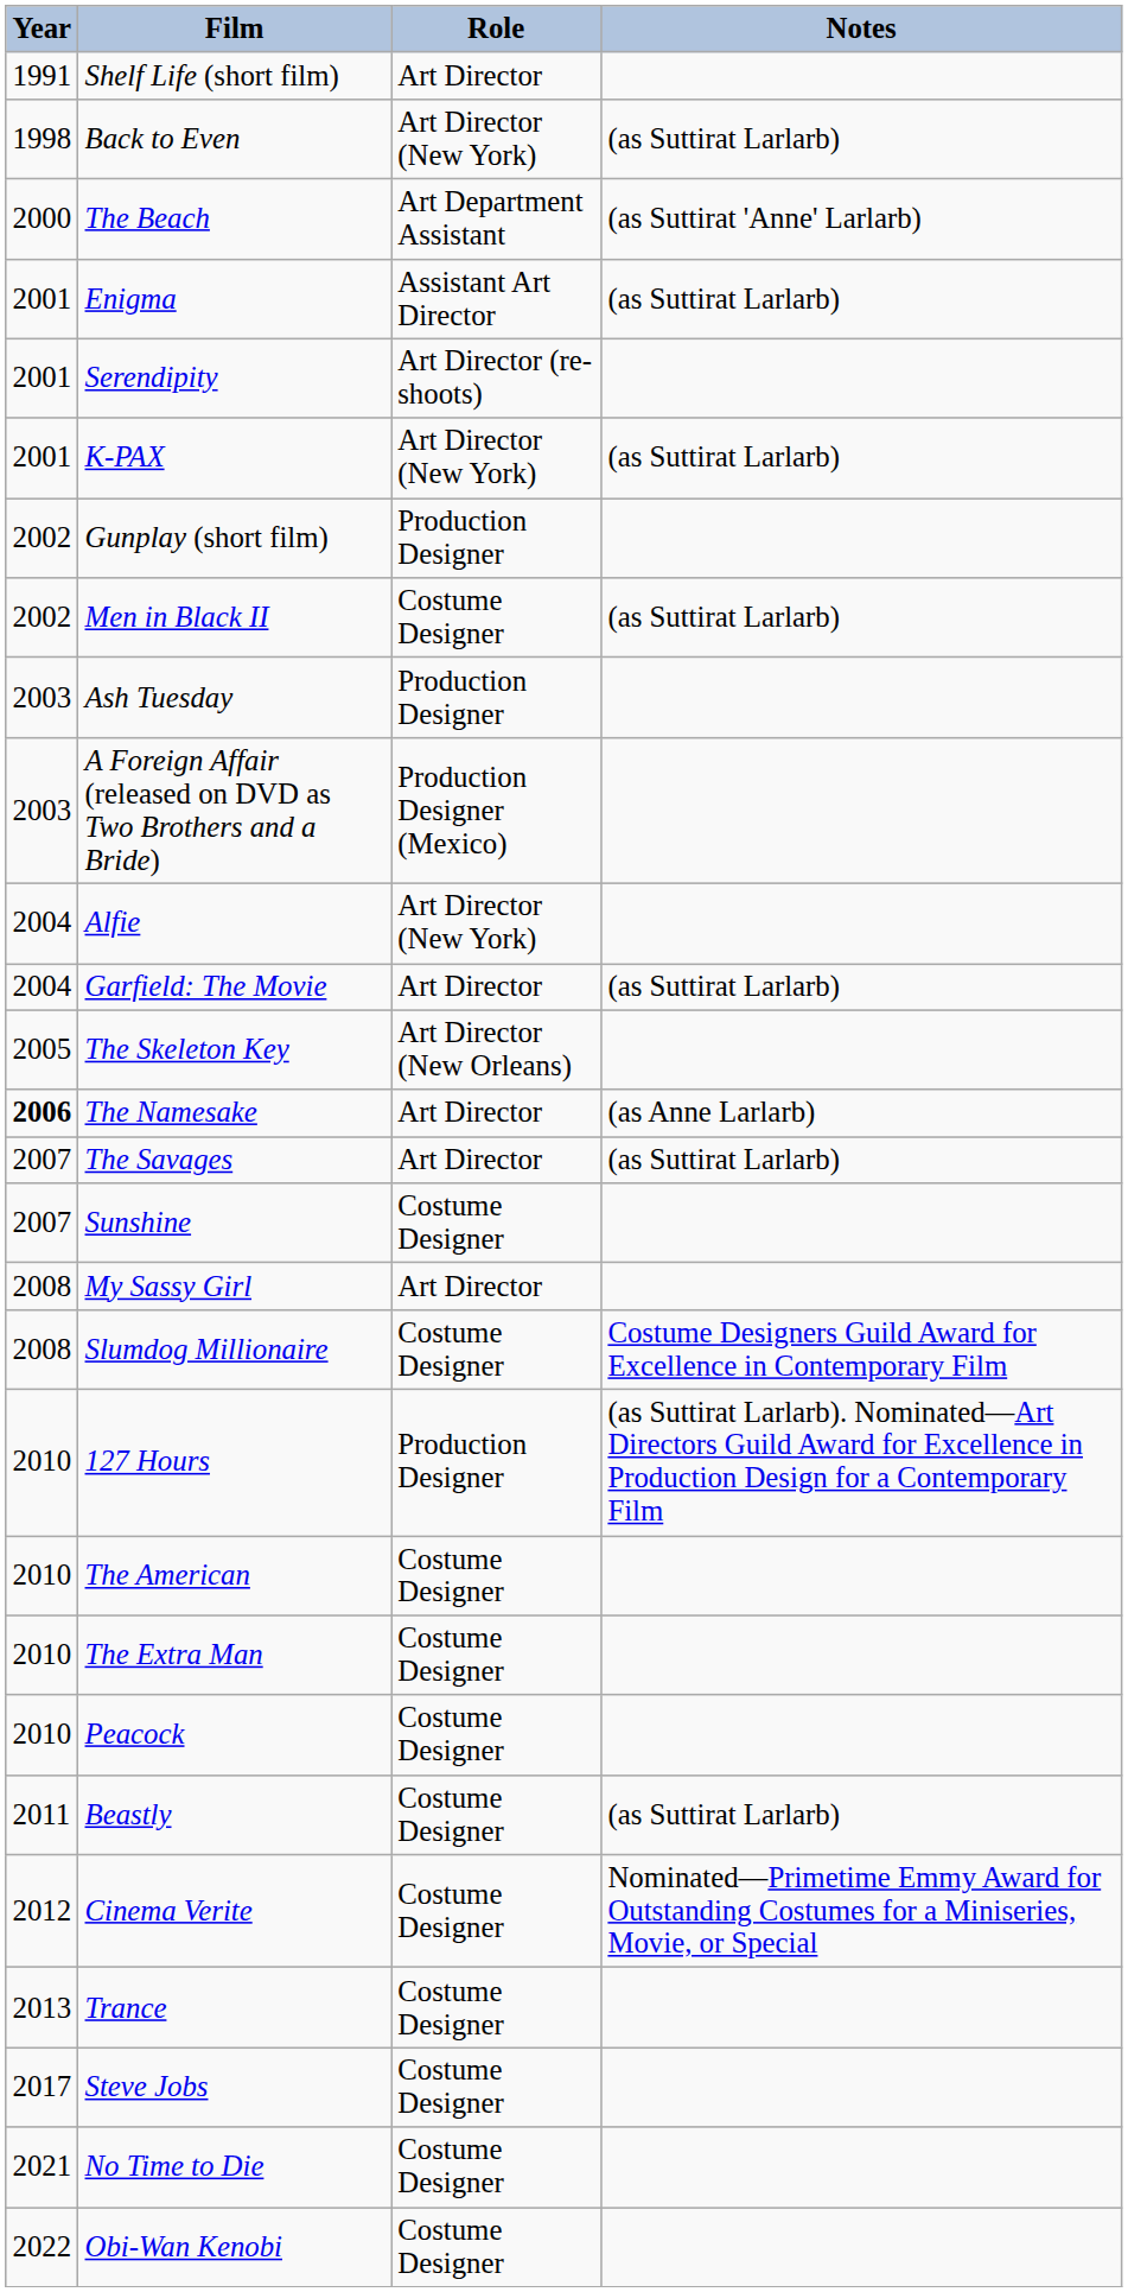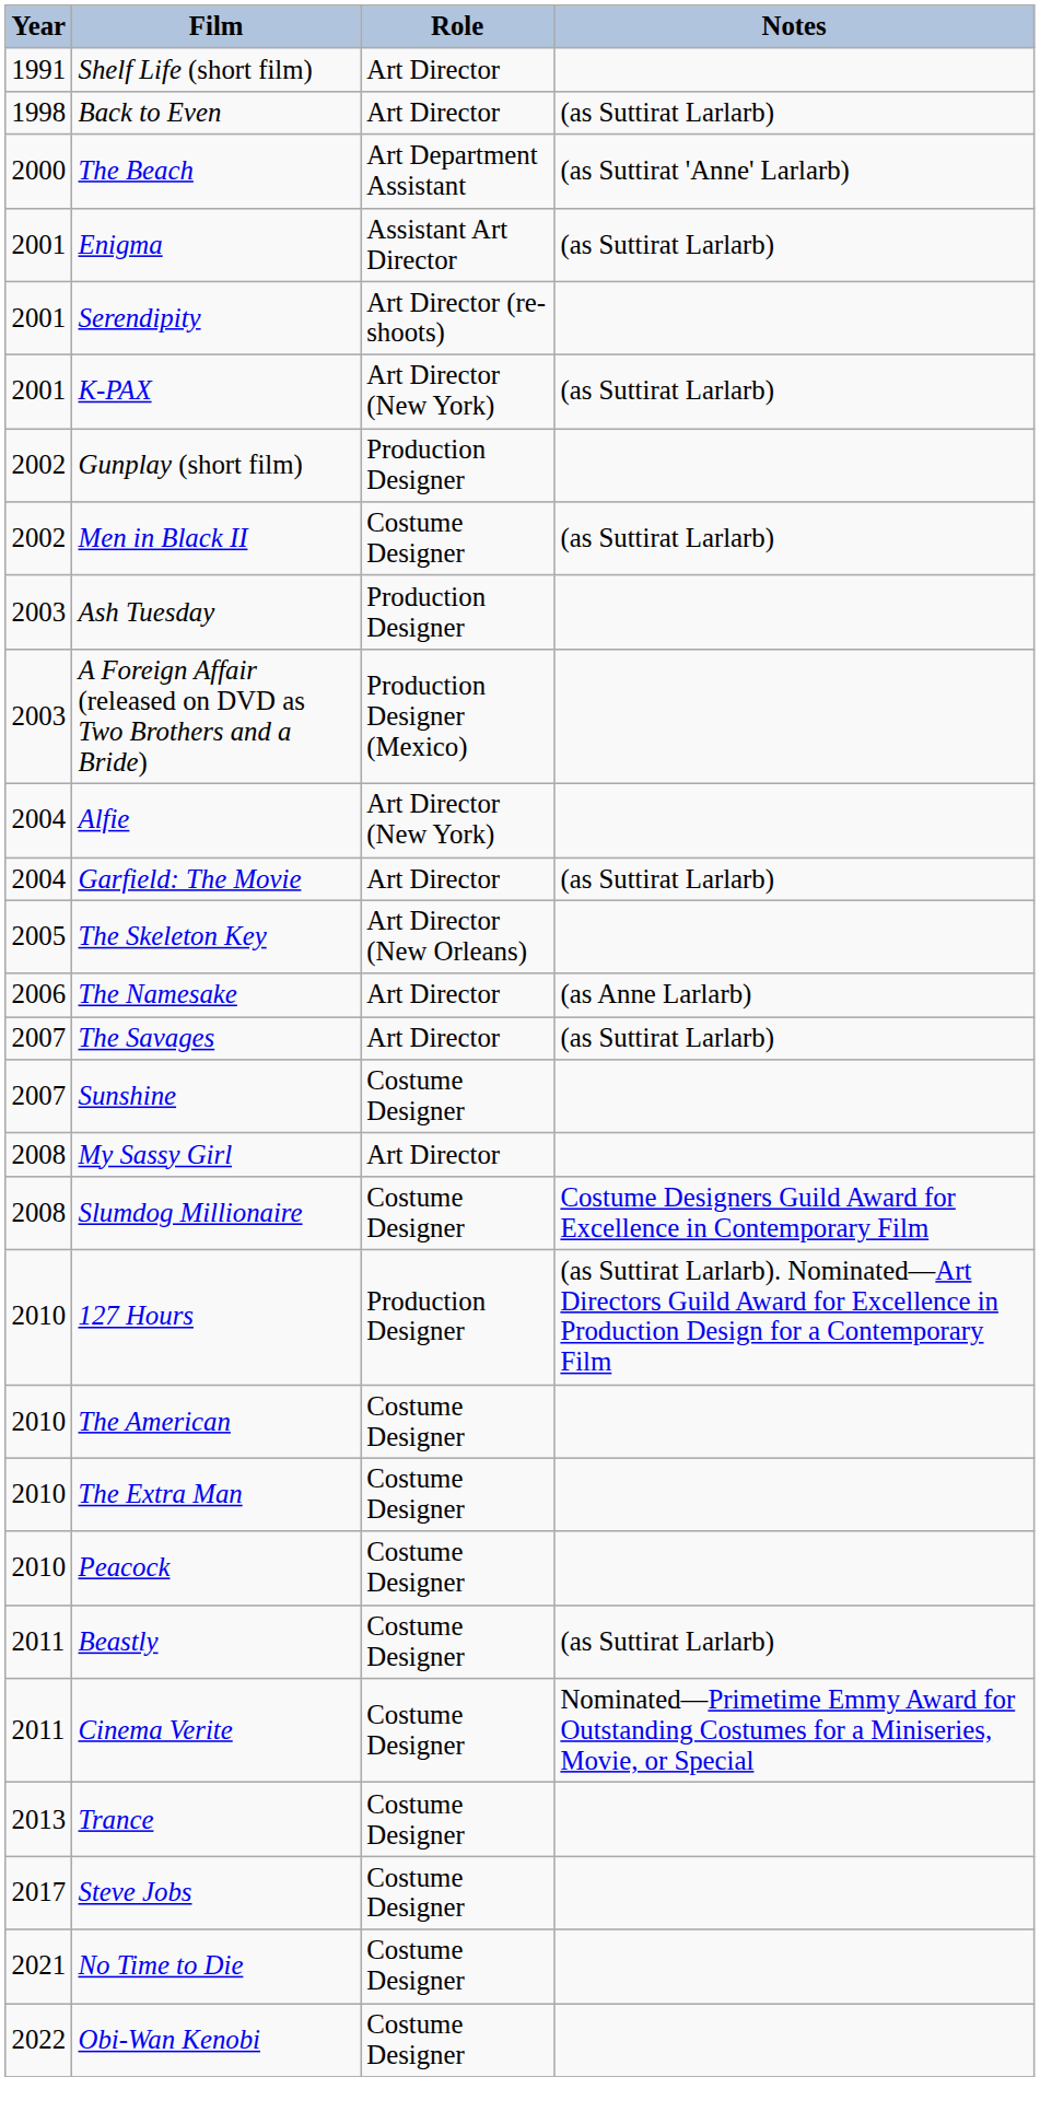Back to Even | Role: Art Director (New York) -> Art Director
The Namesake | Year: bold -> normal
Cinema Verite | Year: 2012 -> 2011
